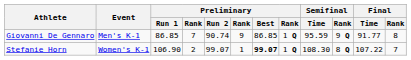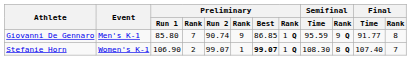Giovanni De Gennaro | Preliminary / Run 1: 86.85 -> 85.80
Stefanie Horn | Final / Time: 107.22 -> 107.40
